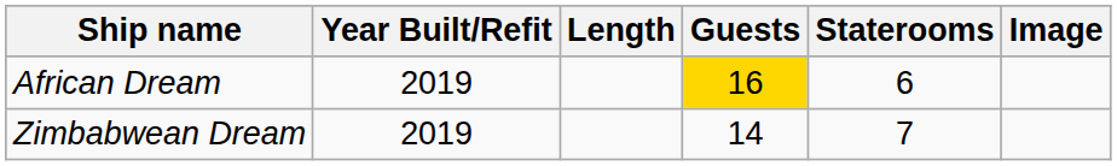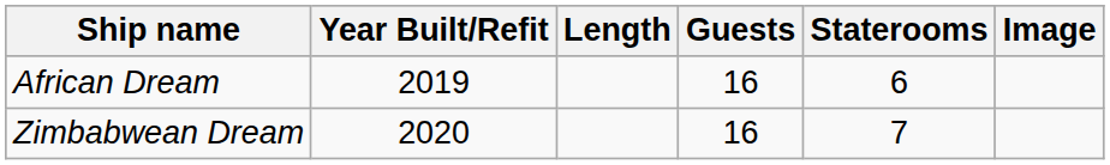African Dream | Guests: gold background -> no background
Zimbabwean Dream | Year Built/Refit: 2019 -> 2020
Zimbabwean Dream | Guests: 14 -> 16
